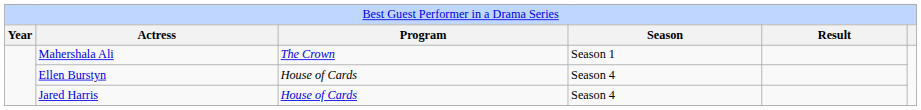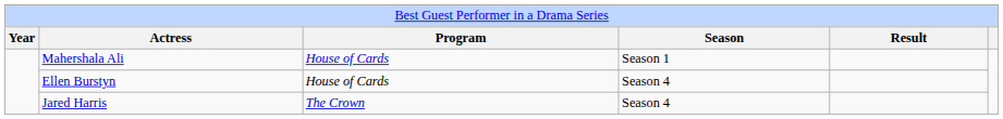Mahershala Ali | column 3: The Crown -> House of Cards
Jared Harris | column 3: House of Cards -> The Crown
